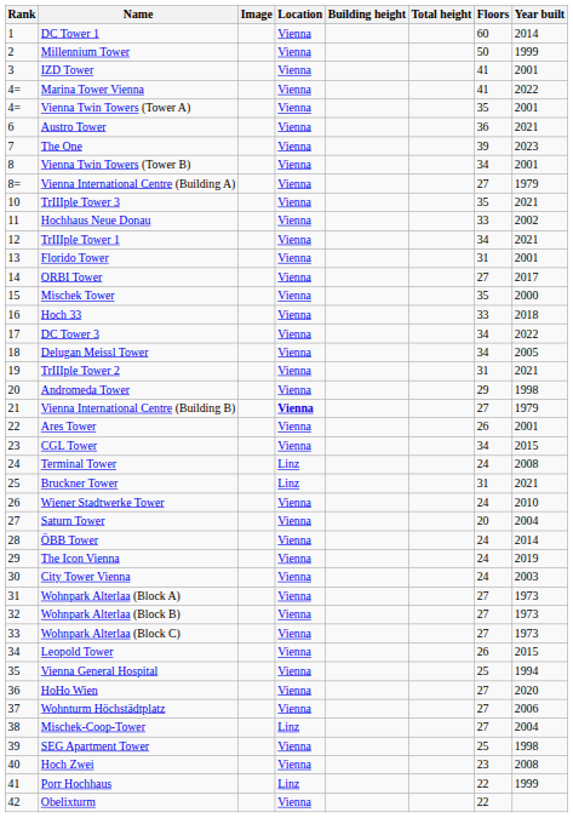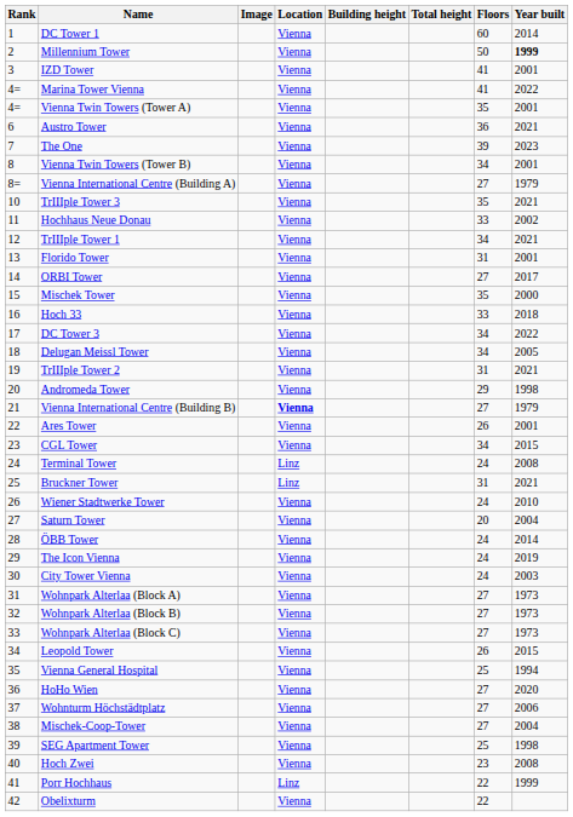Millennium Tower | Year built: normal -> bold
Mischek-Coop-Tower | Location: Linz -> Vienna
